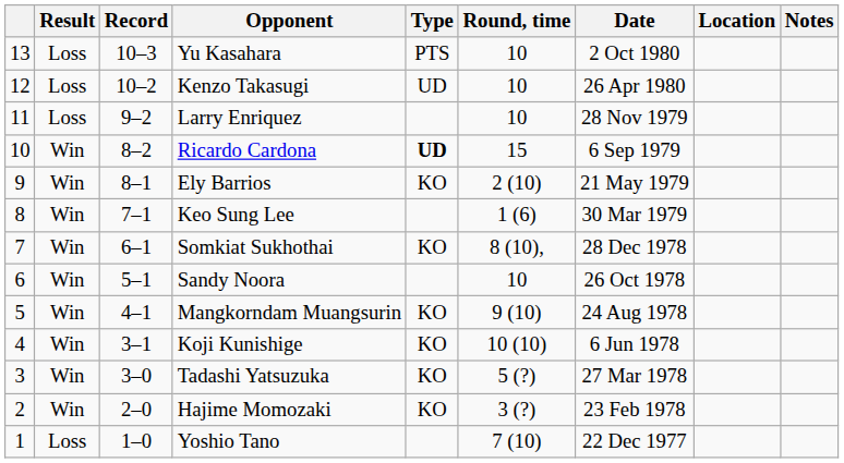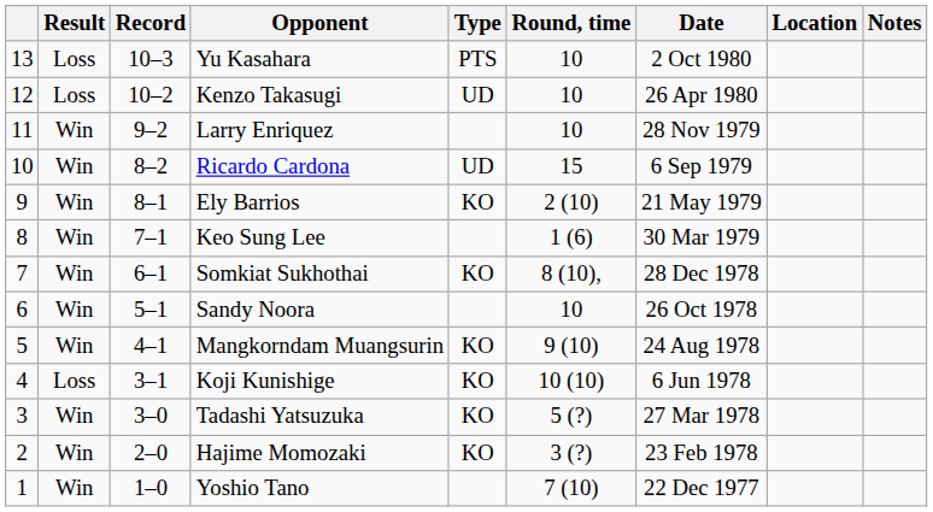Larry Enriquez | Result: Loss -> Win
Ricardo Cardona | Type: bold -> normal
Koji Kunishige | Result: Win -> Loss
Yoshio Tano | Result: Loss -> Win
